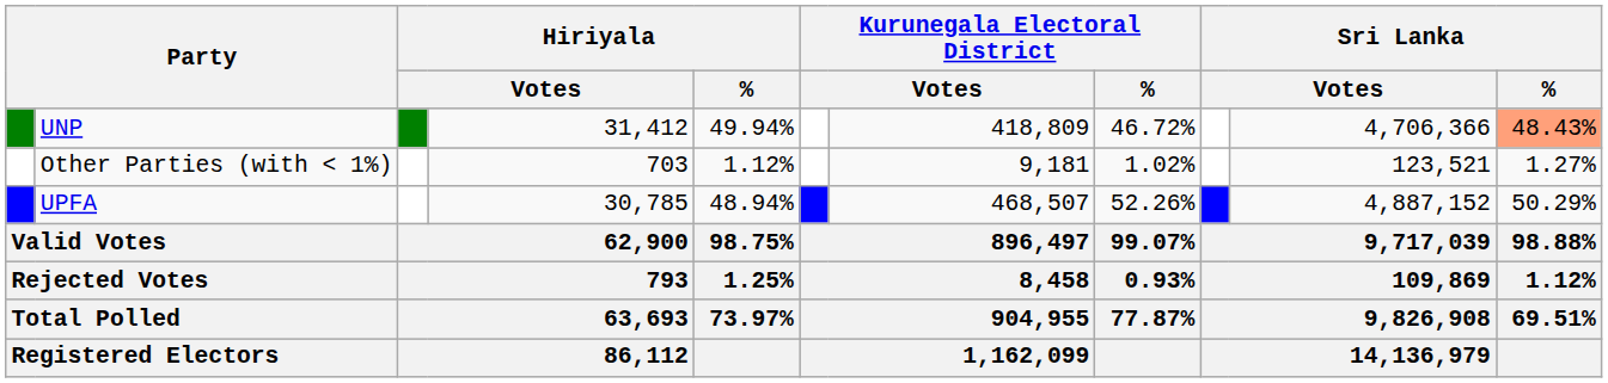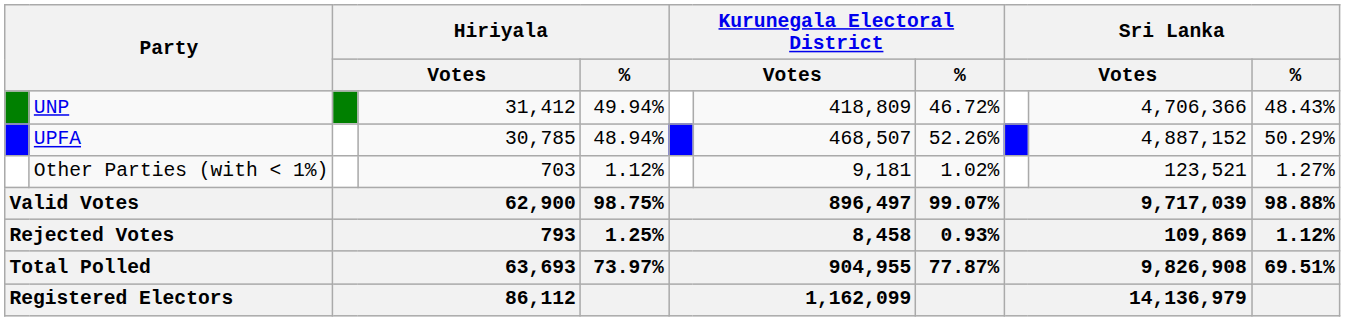UNP | Sri Lanka / %: lightsalmon background -> no background
rows swapped: UPFA <-> Other Parties (with < 1%)
